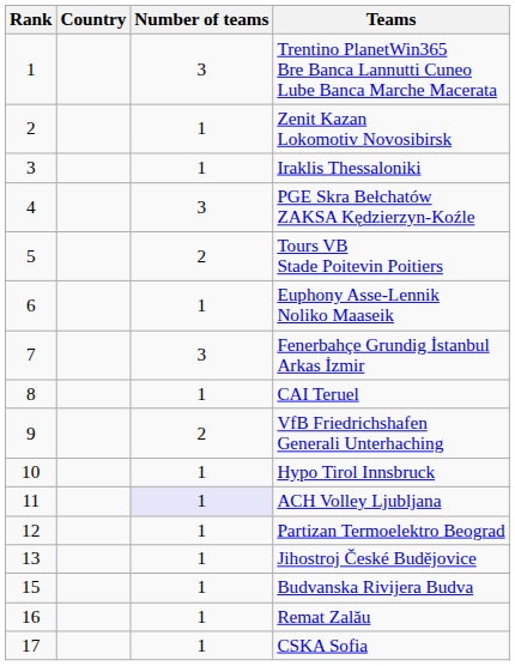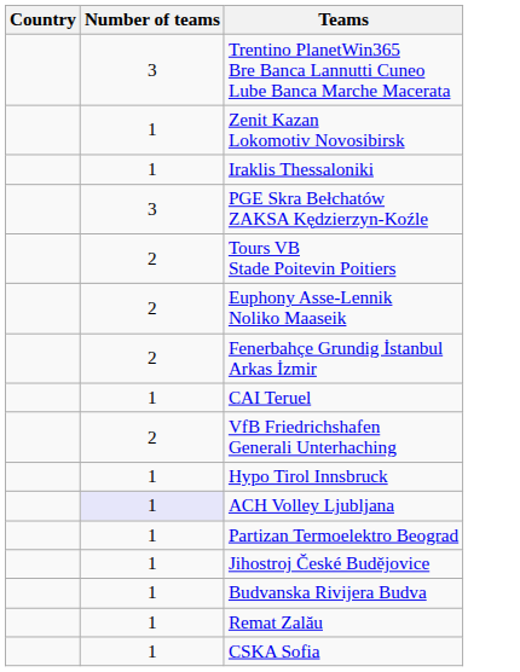- column: Rank | 1 | 2 | 3 | 4 | 5 | 6 | 7 | 8 | 9 | 10 | 11 | 12 | 13 | 15 | 16 | 17
Euphony Asse-Lennik Noliko Maaseik | Number of teams: 1 -> 2
Fenerbahçe Grundig İstanbul Arkas İzmir | Number of teams: 3 -> 2
